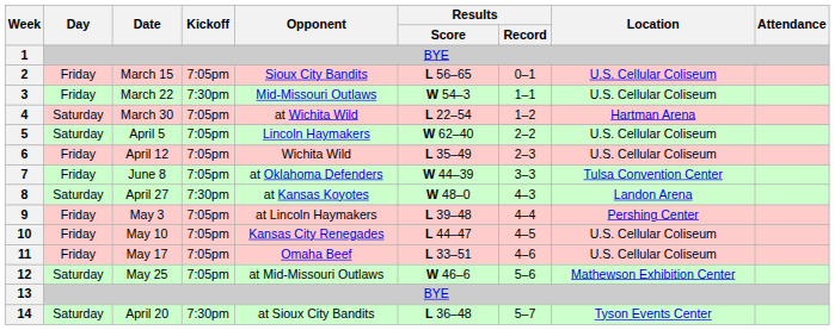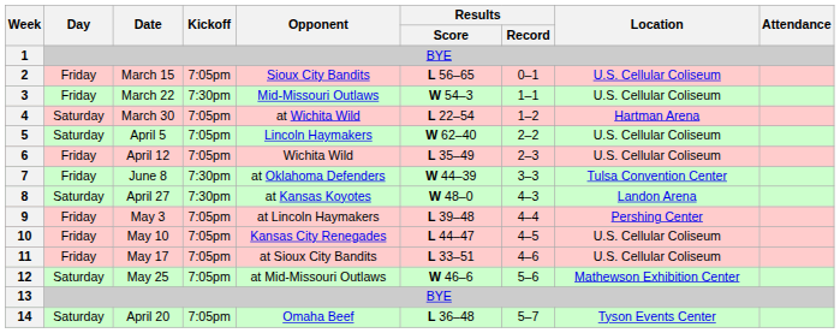7 | Kickoff: 7:05pm -> 7:30pm
11 | Opponent: Omaha Beef -> at Sioux City Bandits
14 | Kickoff: 7:30pm -> 7:05pm
14 | Opponent: at Sioux City Bandits -> Omaha Beef
